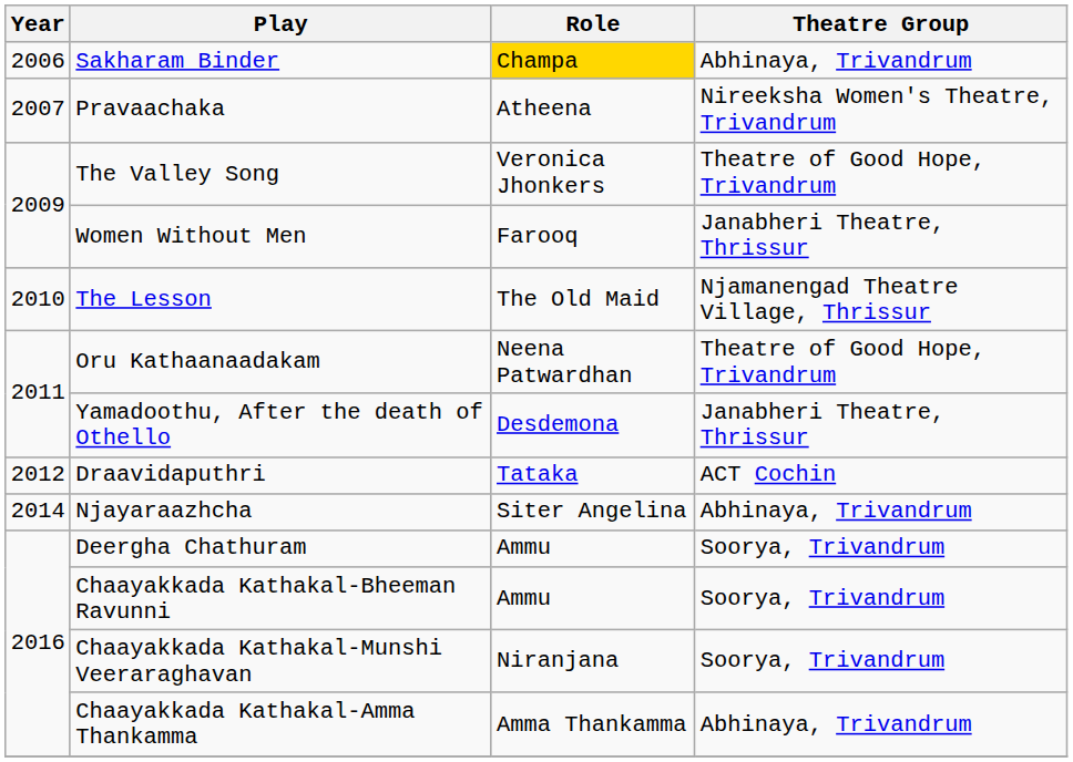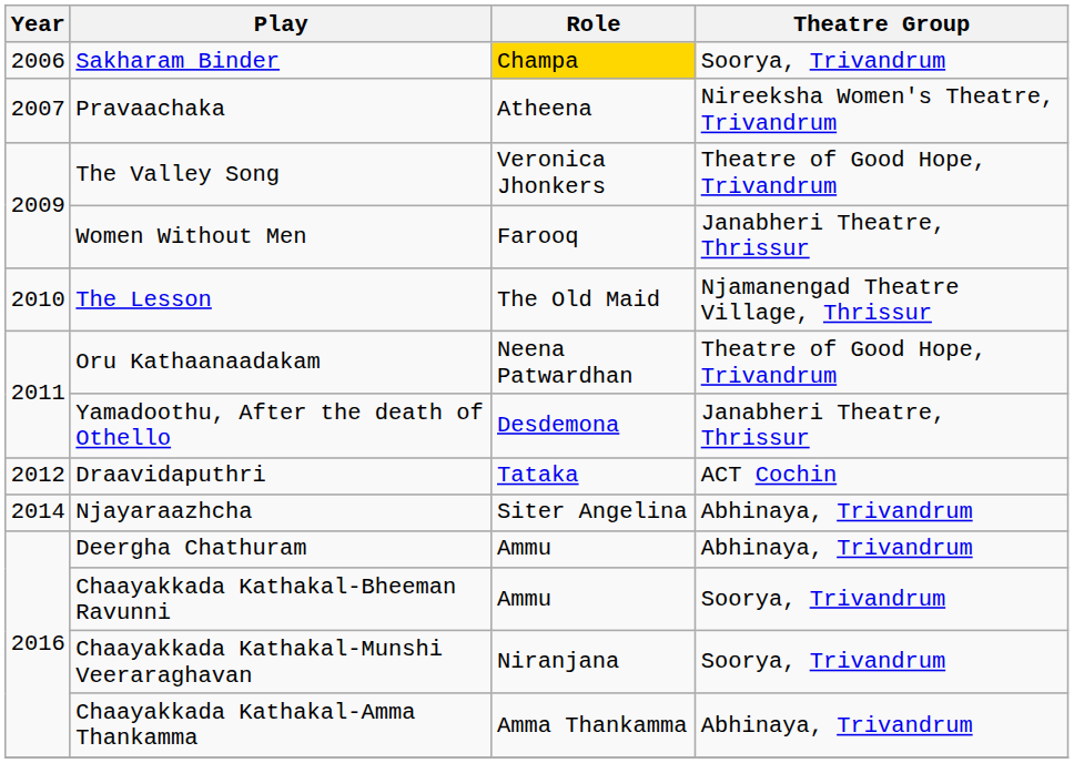Sakharam Binder | Theatre Group: Abhinaya, Trivandrum -> Soorya, Trivandrum
Deergha Chathuram | Theatre Group: Soorya, Trivandrum -> Abhinaya, Trivandrum
